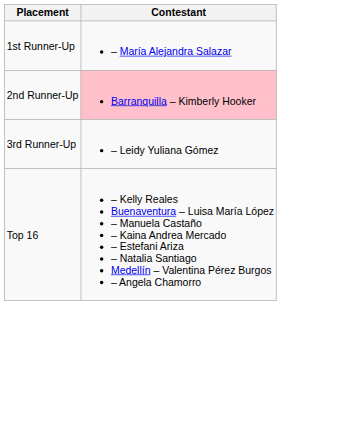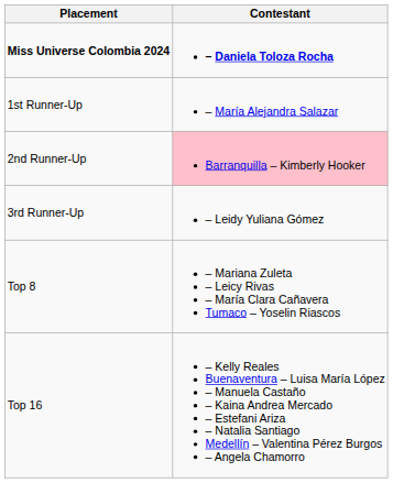+ row: Miss Universe Colombia 2024 | – Daniela Toloza Rocha
+ row: Top 8 | – Mariana Zuleta – Leicy Rivas – María Clara Cañavera Tumaco – Yoselin Riascos
